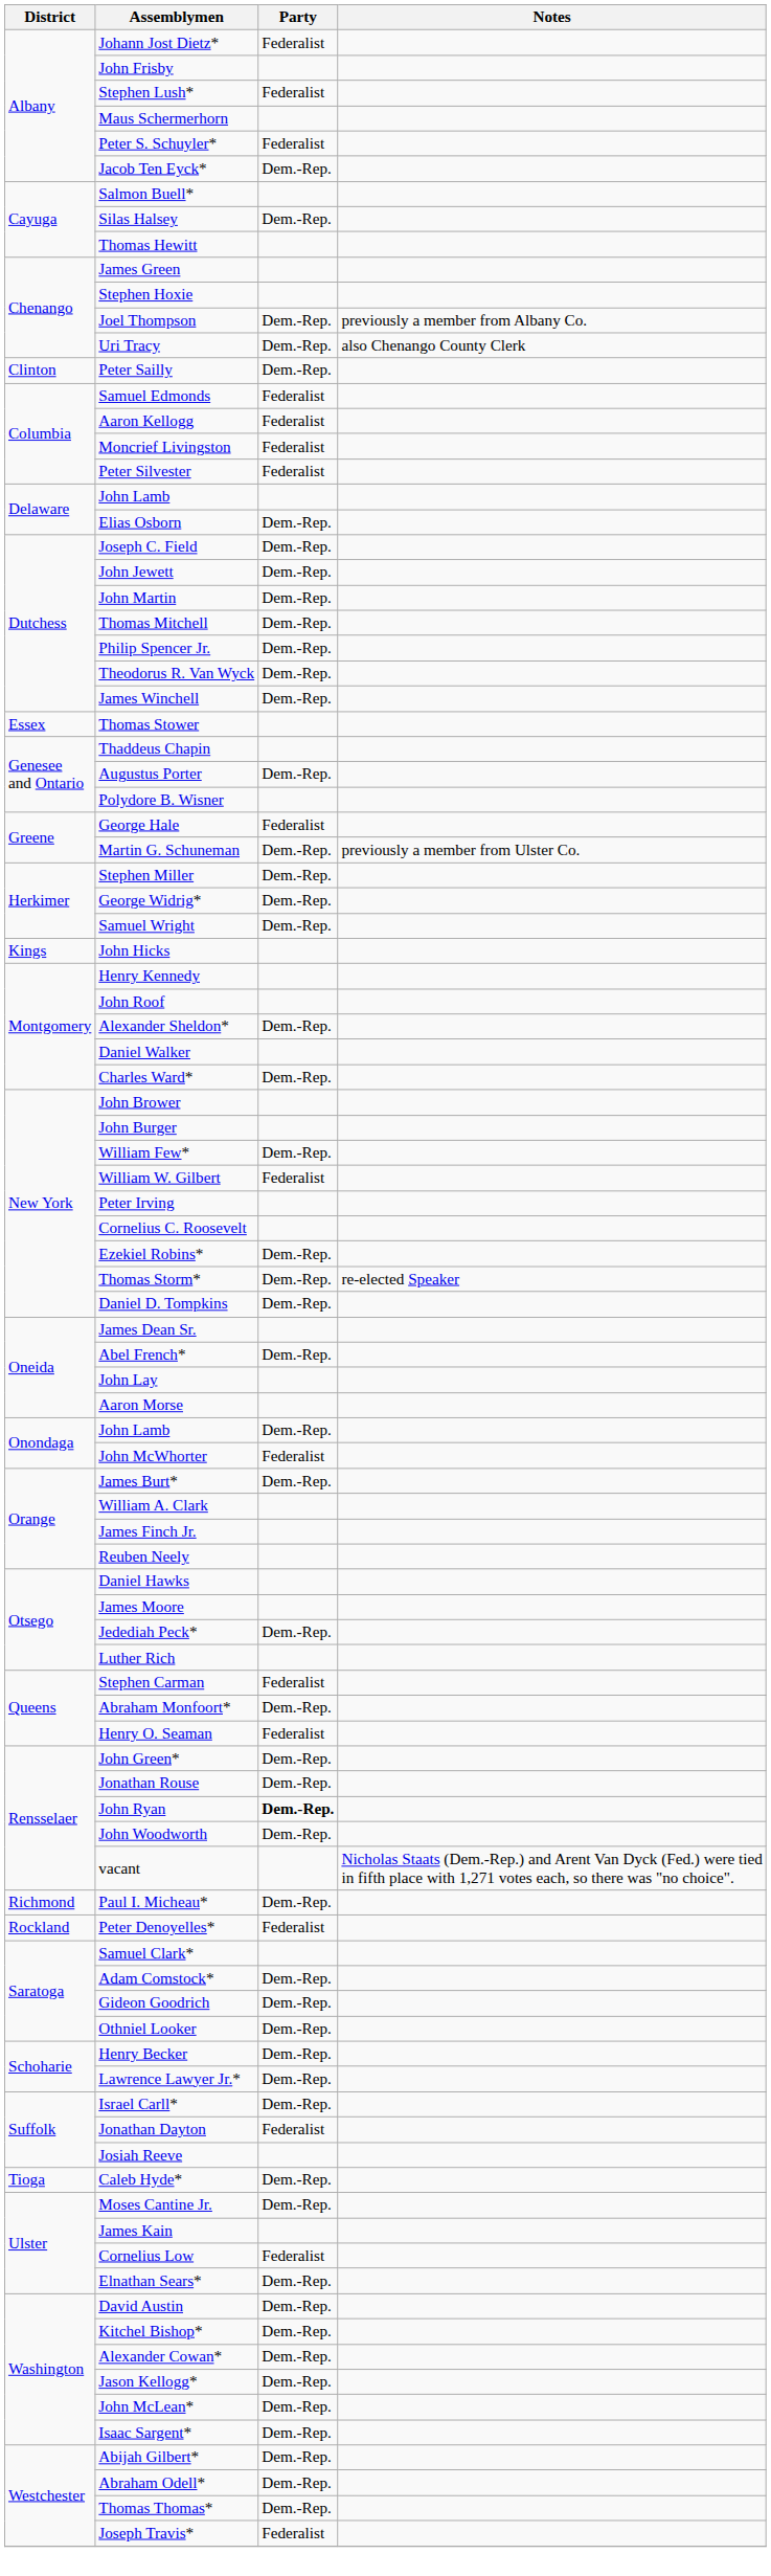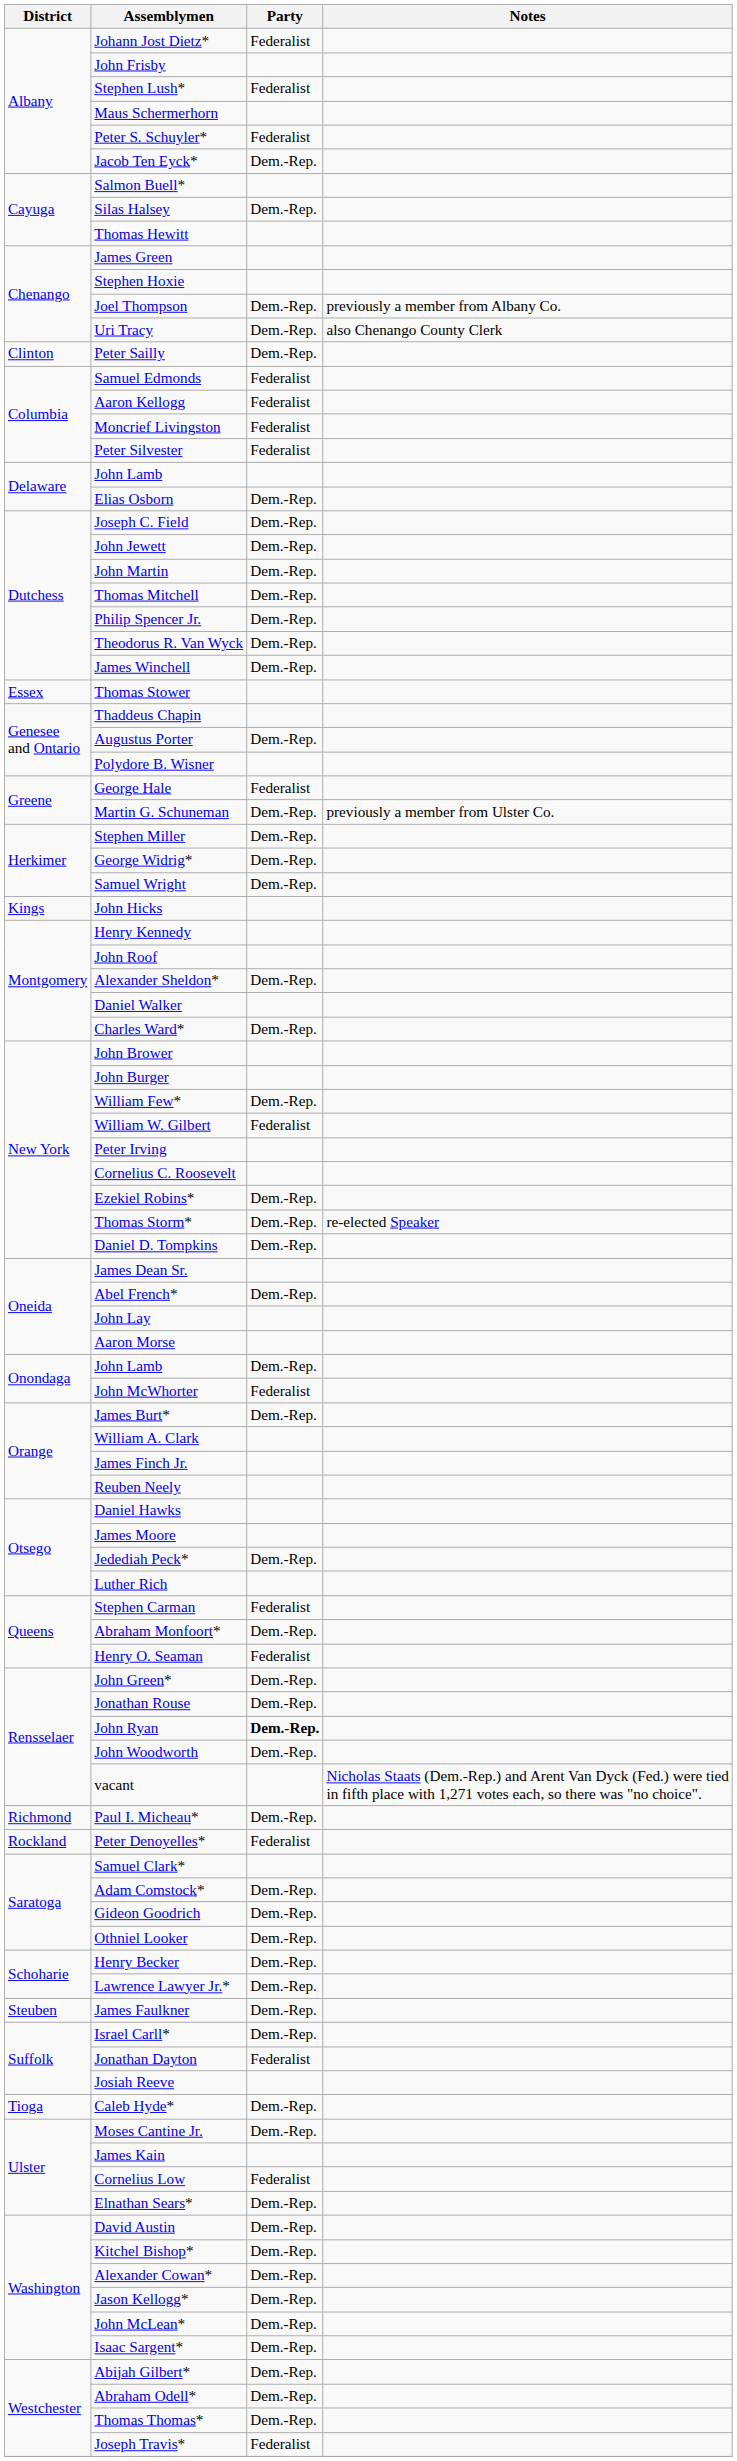+ row: Steuben | James Faulkner | Dem.-Rep.
